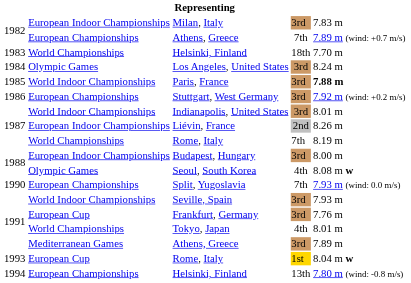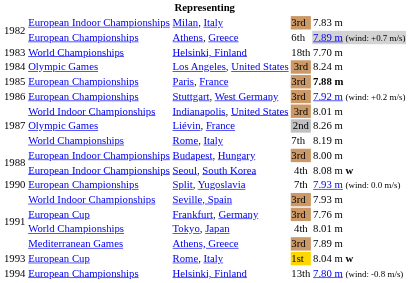1982 / Athens, Greece | column 4: 7th -> 6th
1982 / Athens, Greece | column 5: no background -> lightgrey background
Paris, France | column 2: World Indoor Championships -> European Championships
Liévin, France | column 2: European Indoor Championships -> Olympic Games
Seoul, South Korea | column 2: Olympic Games -> European Indoor Championships
